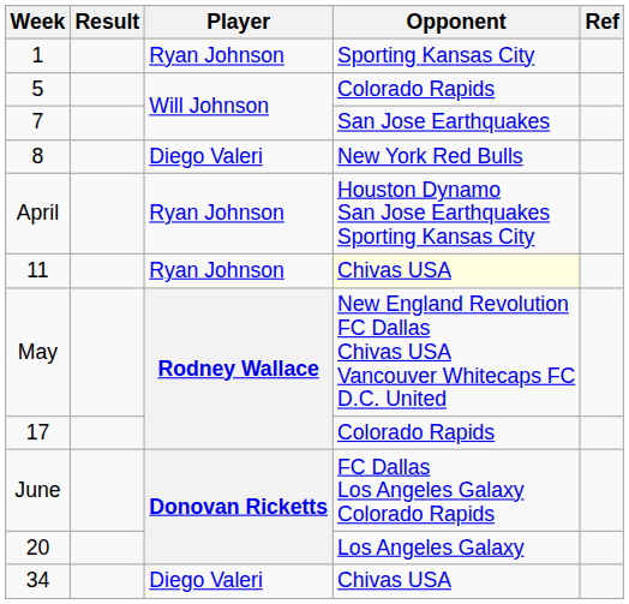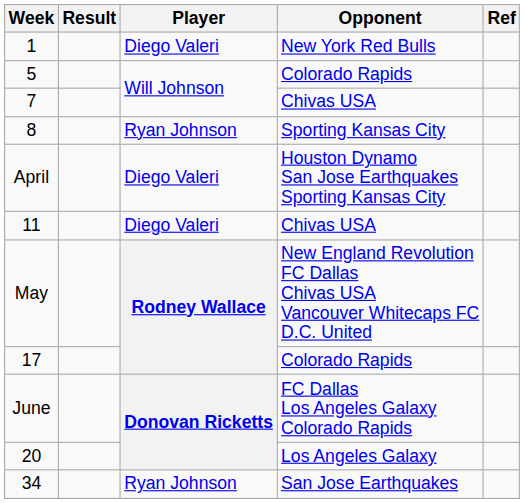1 | Player: Ryan Johnson -> Diego Valeri
1 | Opponent: Sporting Kansas City -> New York Red Bulls
7 | Opponent: San Jose Earthquakes -> Chivas USA
8 | Player: Diego Valeri -> Ryan Johnson
8 | Opponent: New York Red Bulls -> Sporting Kansas City
April | Player: Ryan Johnson -> Diego Valeri
11 | Player: Ryan Johnson -> Diego Valeri
11 | Opponent: lightyellow background -> no background
34 | Player: Diego Valeri -> Ryan Johnson
34 | Opponent: Chivas USA -> San Jose Earthquakes
